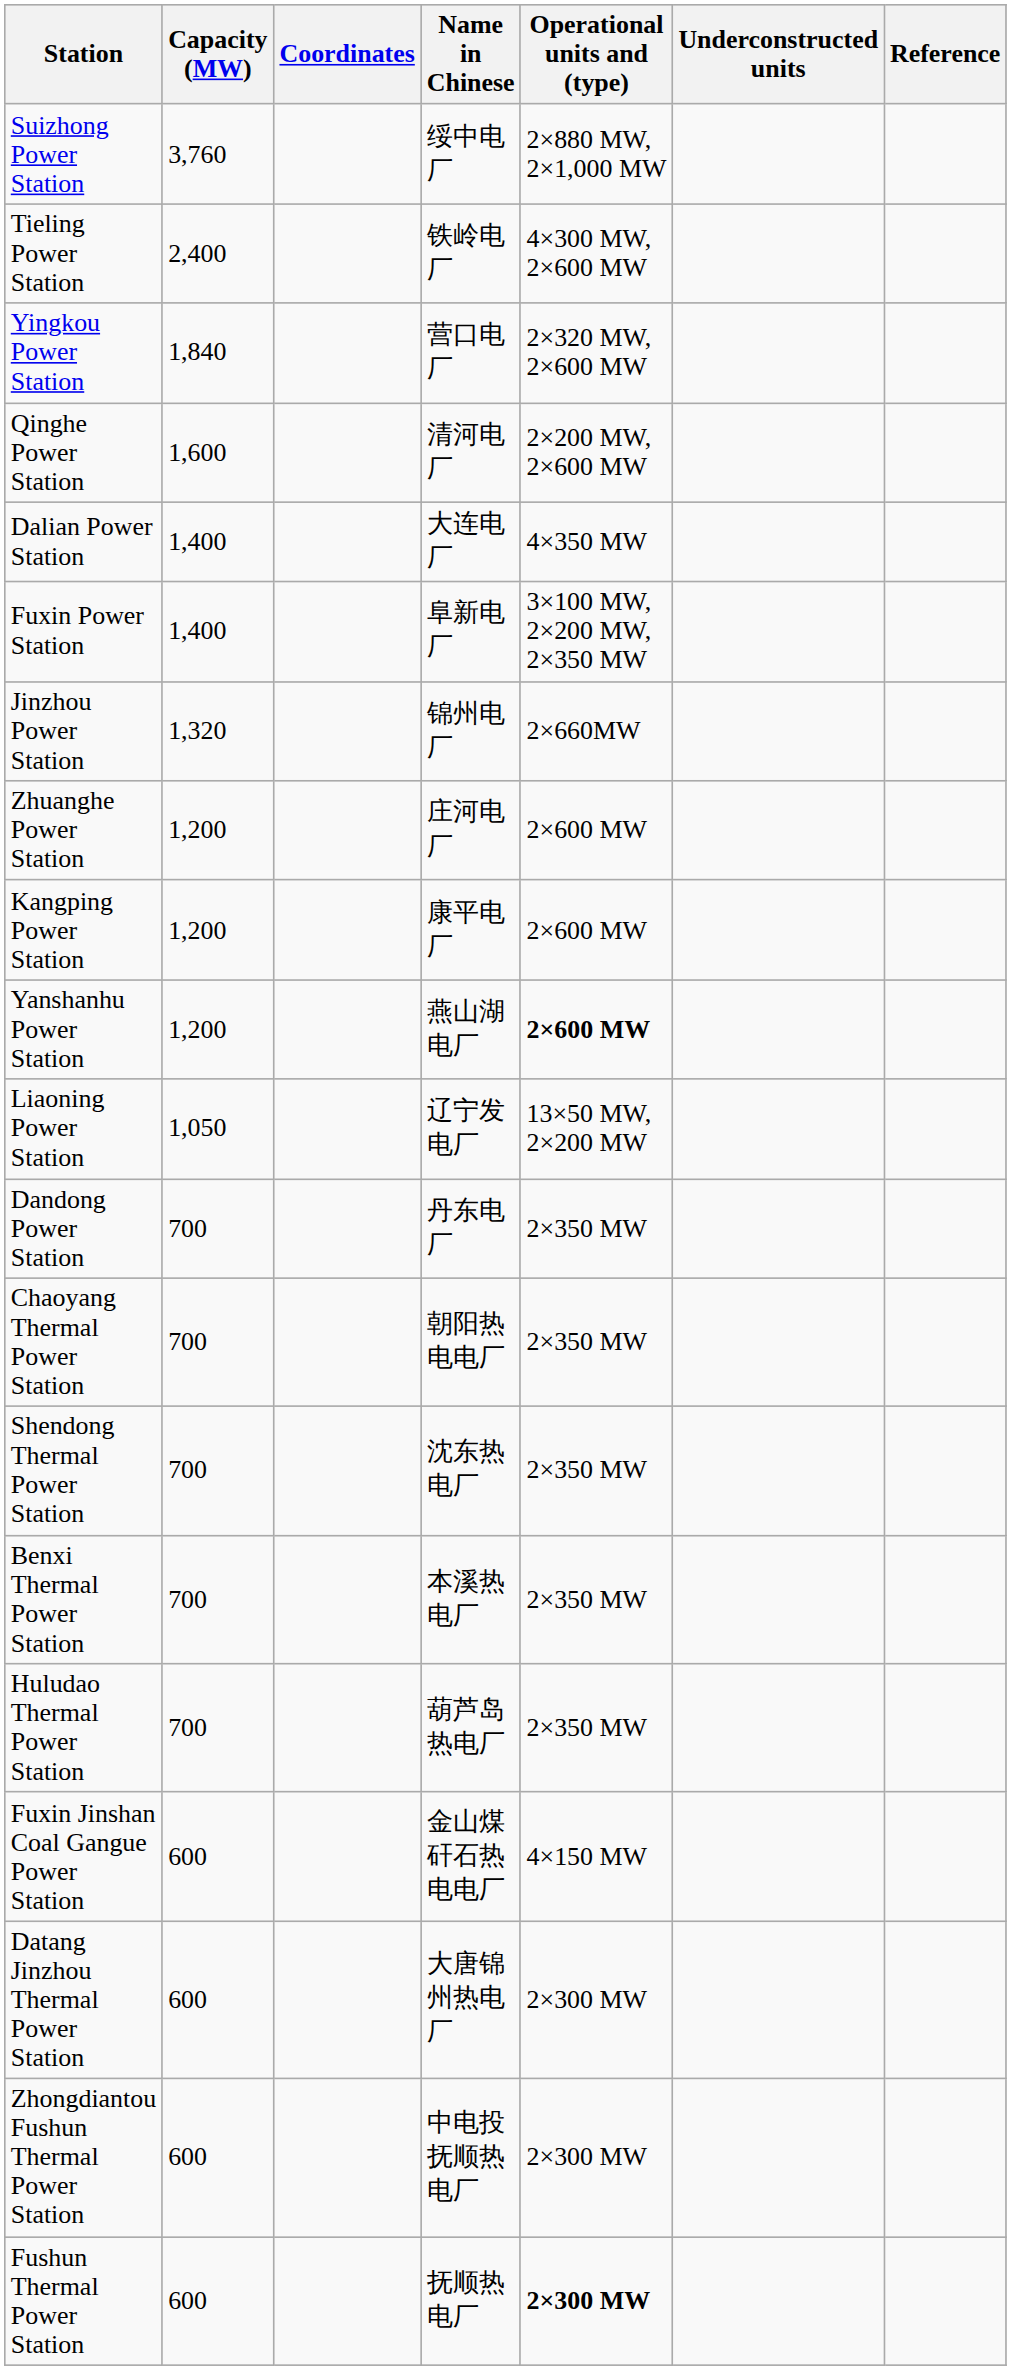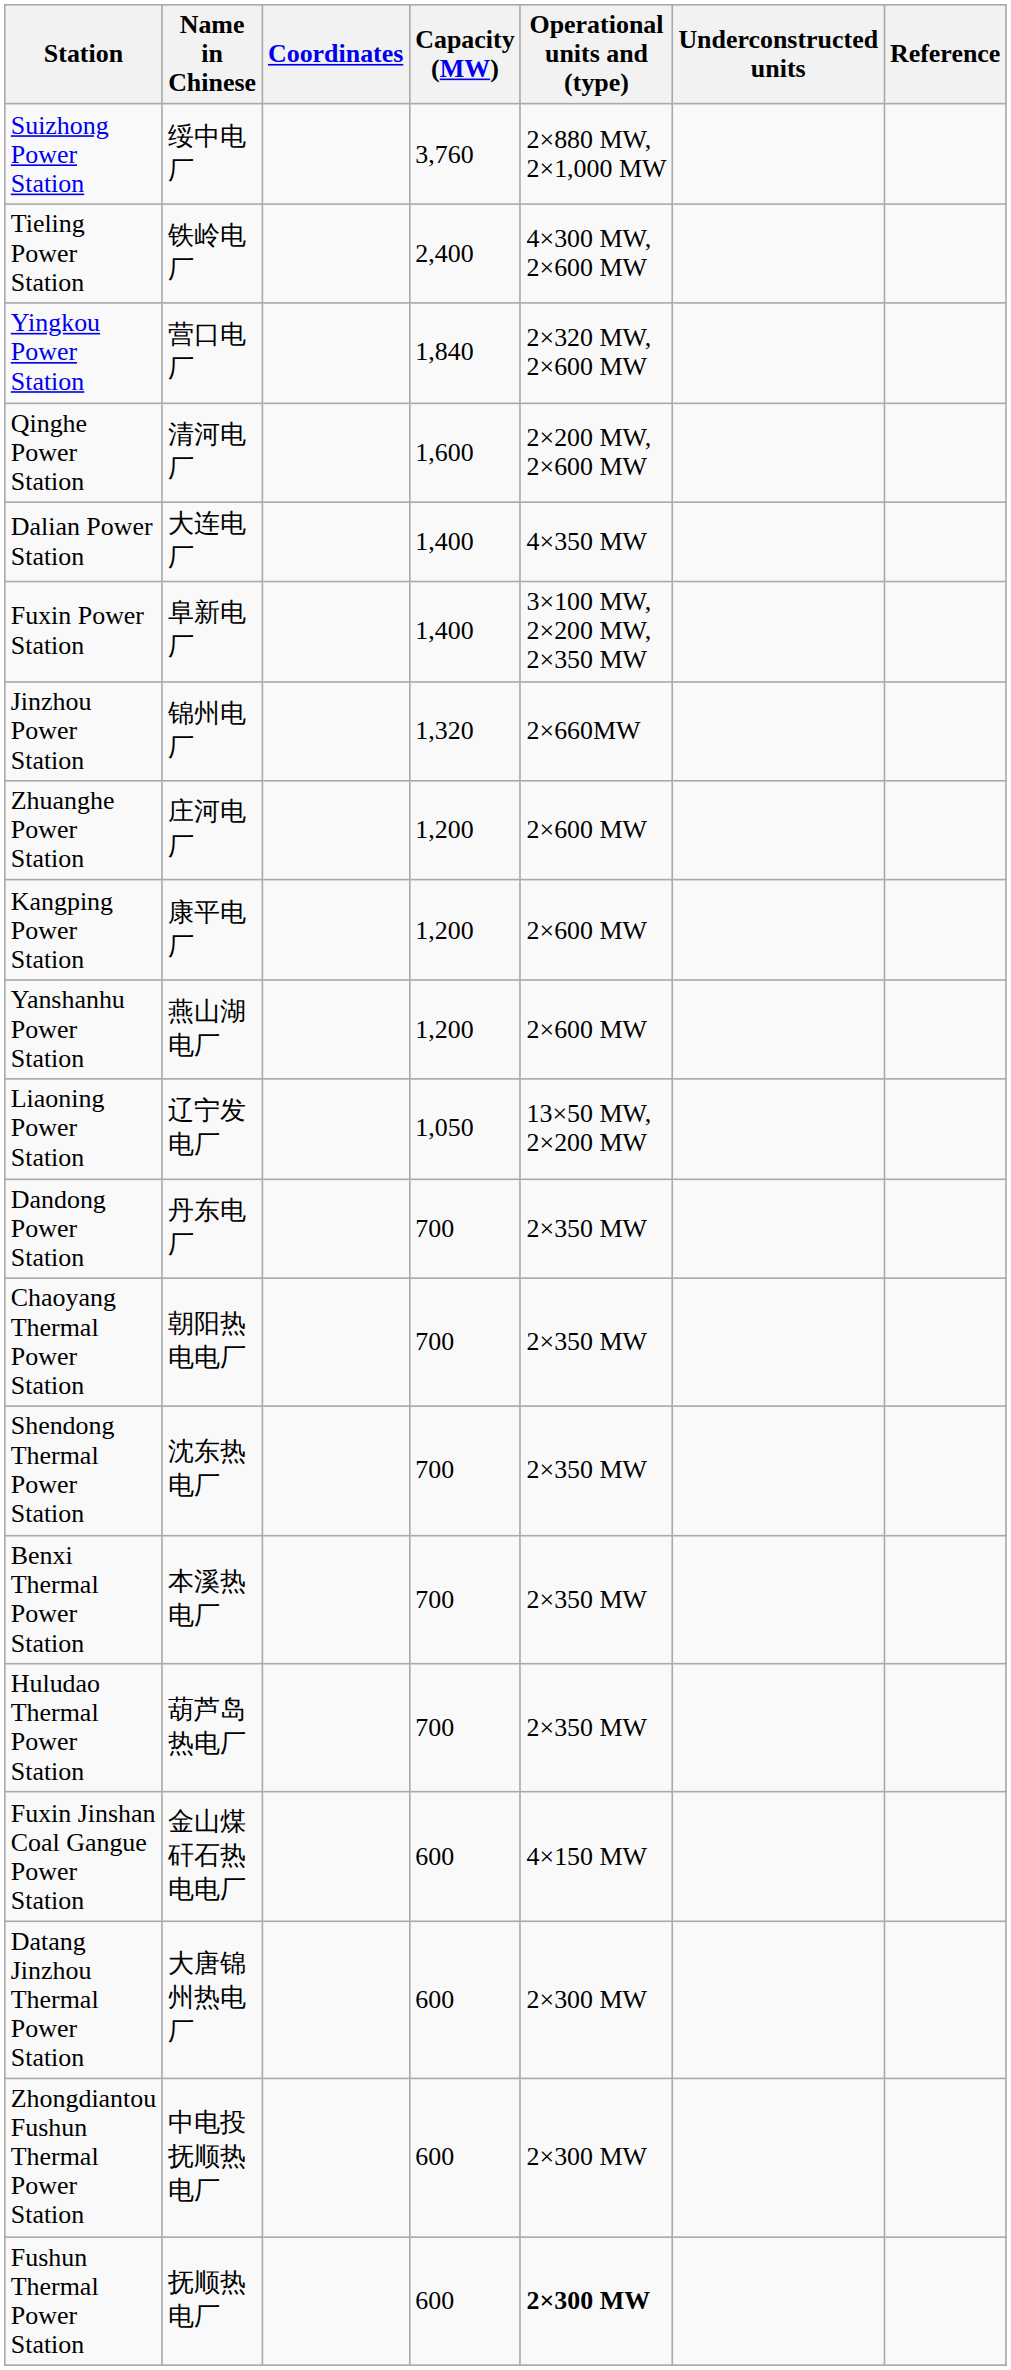columns swapped: Name in Chinese <-> Capacity (MW)
Yanshanhu Power Station | Operational units and (type): bold -> normal
